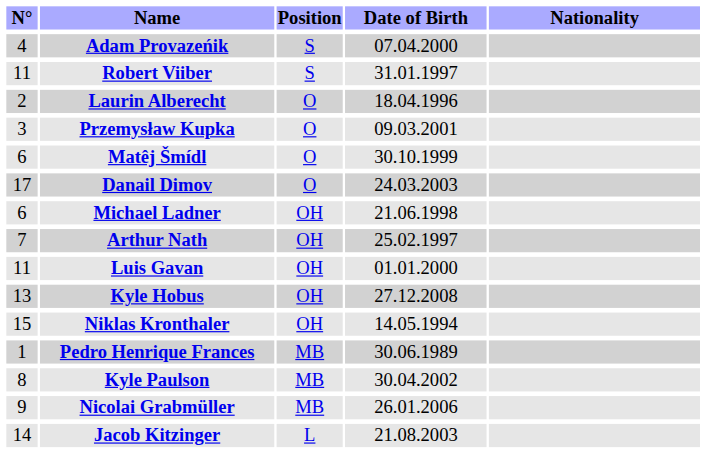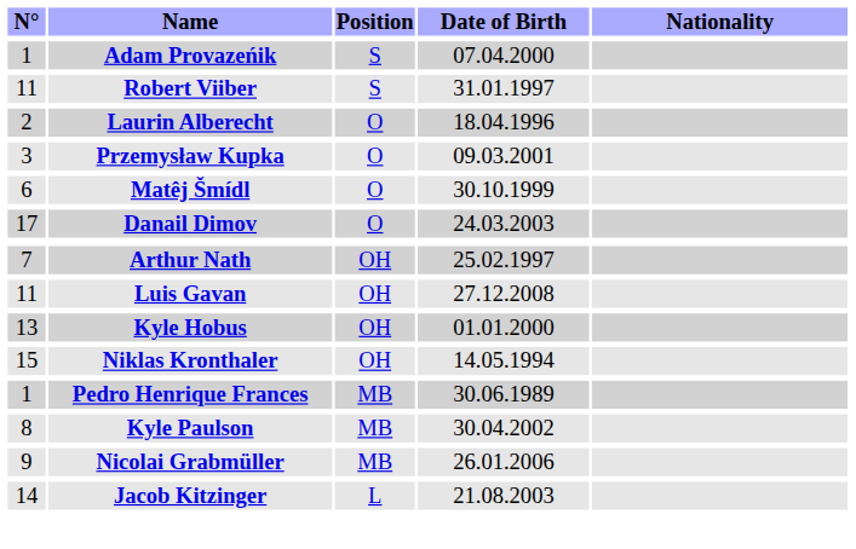Adam Provazeńik | N°: 4 -> 1
- row: 6 | Michael Ladner | OH | 21.06.1998
Luis Gavan | Date of Birth: 01.01.2000 -> 27.12.2008
Kyle Hobus | Date of Birth: 27.12.2008 -> 01.01.2000
